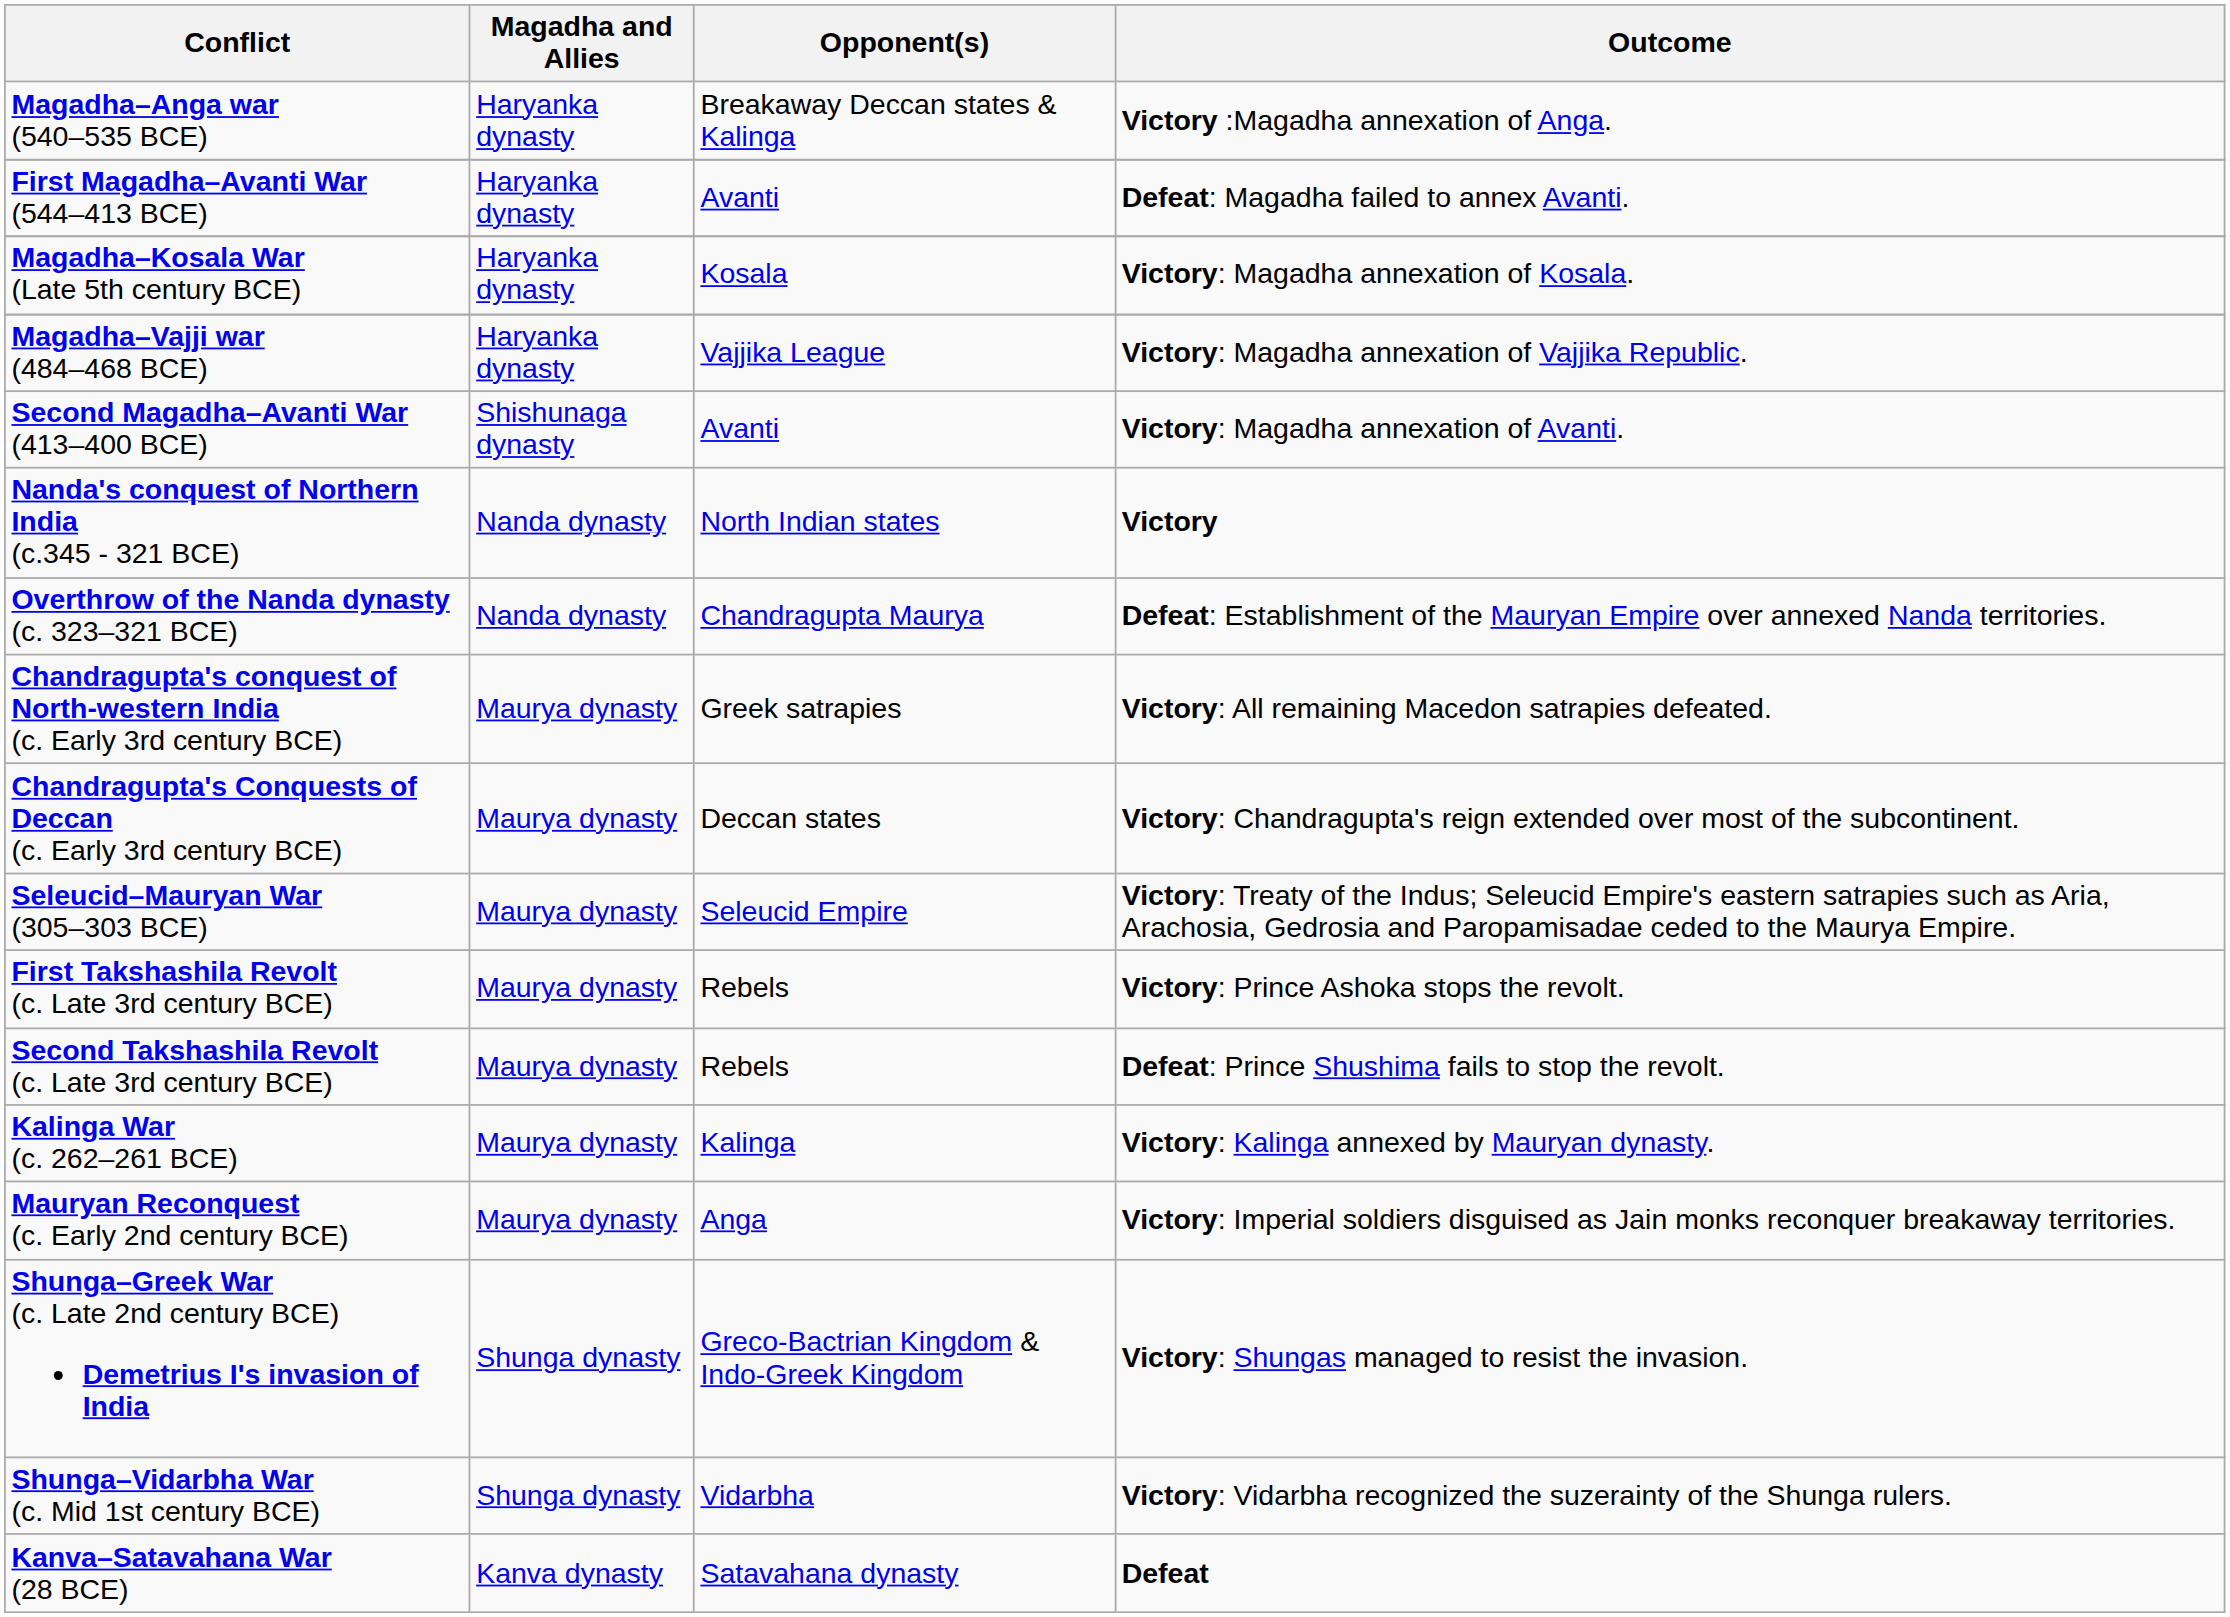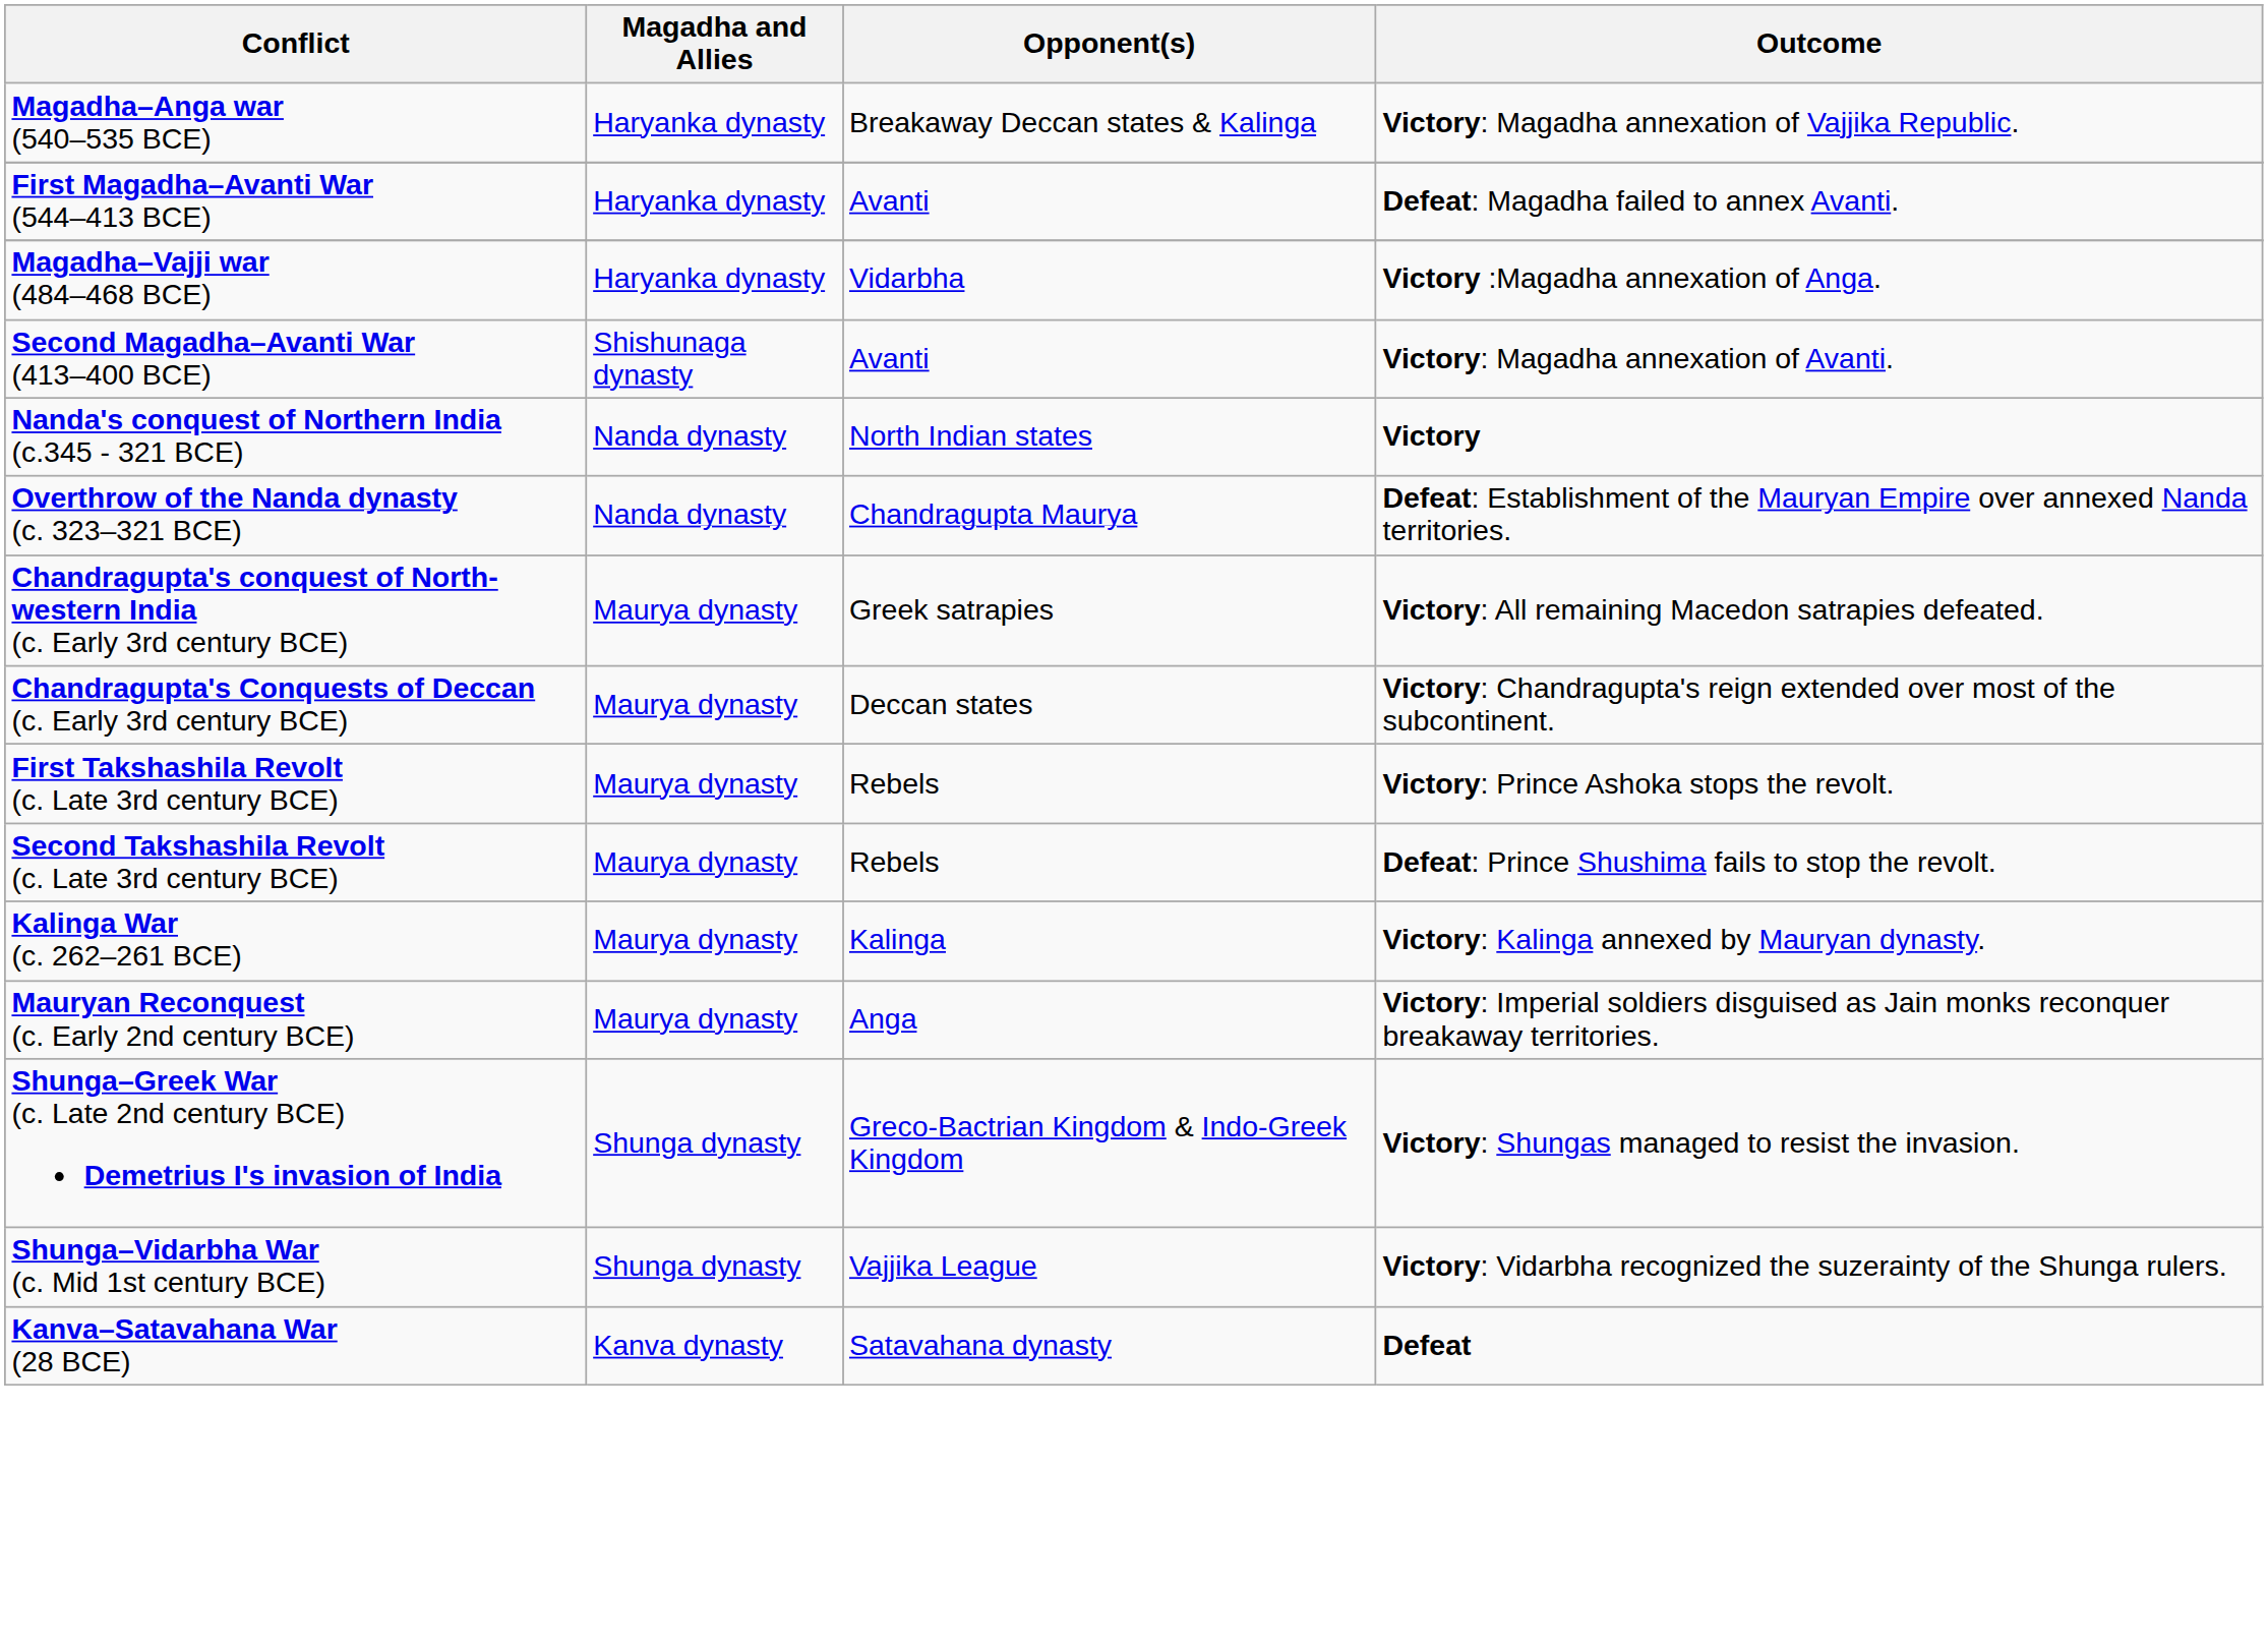Magadha–Anga war (540–535 BCE) | Outcome: Victory :Magadha annexation of Anga. -> Victory: Magadha annexation of Vajjika Republic.
- row: Magadha–Kosala War (Late 5th century BCE) | Haryanka dynasty | Kosala | Victory: Magadha annexation of Kosala.
Magadha–Vajji war (484–468 BCE) | Opponent(s): Vajjika League -> Vidarbha
Magadha–Vajji war (484–468 BCE) | Outcome: Victory: Magadha annexation of Vajjika Republic. -> Victory :Magadha annexation of Anga.
- row: Seleucid–Mauryan War (305–303 BCE) | Maurya dynasty | Seleucid Empire | Victory: Treaty of the Indus; Seleucid Empire's eastern satrapies such as Aria, Arachosia, Gedrosia and Paropamisadae ceded to the Maurya Empire.
Shunga–Vidarbha War (c. Mid 1st century BCE) | Opponent(s): Vidarbha -> Vajjika League
